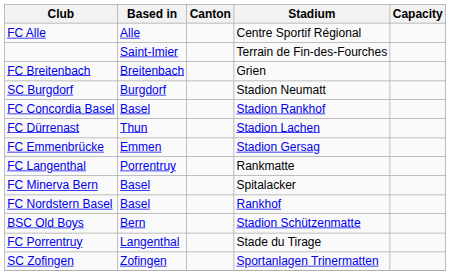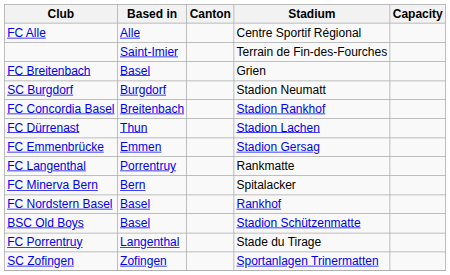FC Breitenbach | Based in: Breitenbach -> Basel
FC Concordia Basel | Based in: Basel -> Breitenbach
FC Minerva Bern | Based in: Basel -> Bern
BSC Old Boys | Based in: Bern -> Basel
